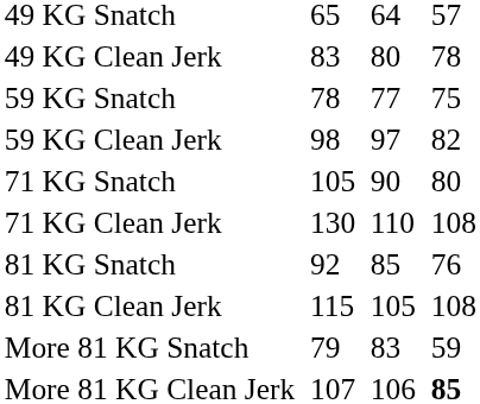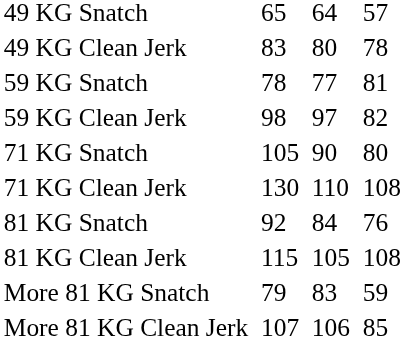59 KG Snatch | column 7: 75 -> 81
81 KG Snatch | column 5: 85 -> 84
More 81 KG Clean Jerk | column 7: bold -> normal
